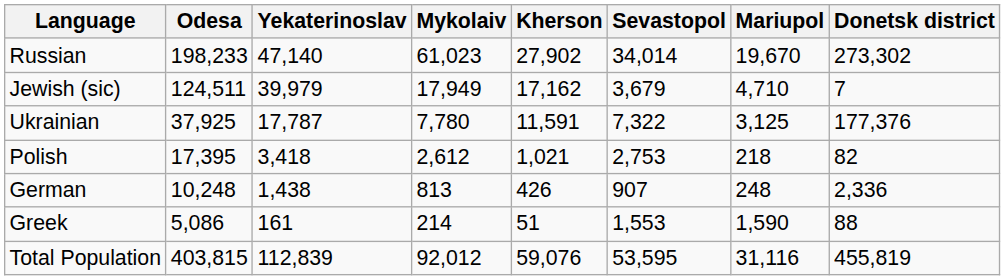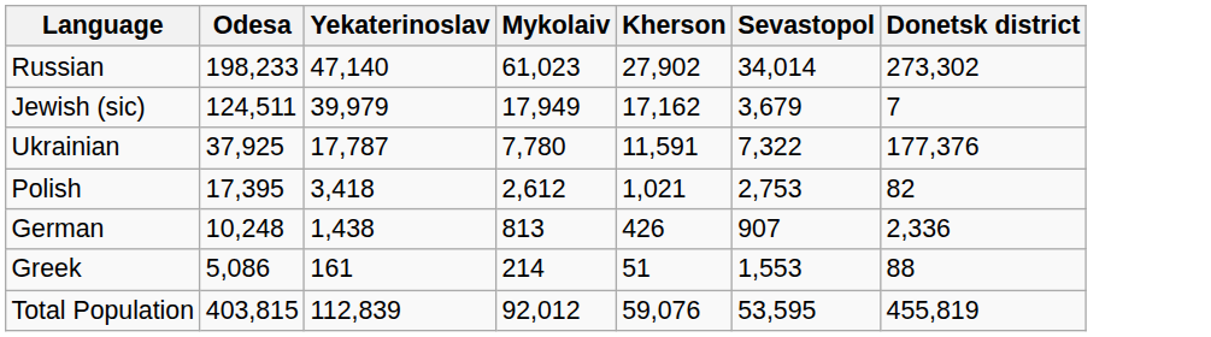- column: Mariupol | 19,670 | 4,710 | 3,125 | 218 | 248 | 1,590 | 31,116
